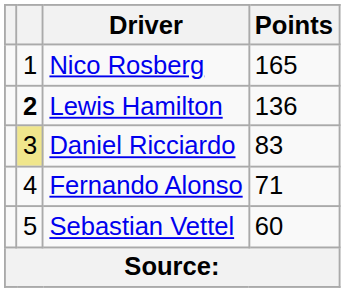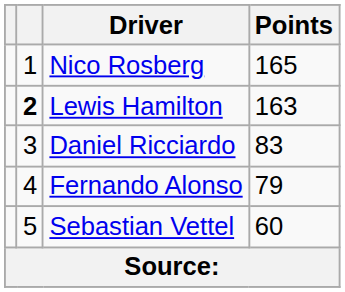Lewis Hamilton | Points: 136 -> 163
Daniel Ricciardo | column 2: khaki background -> no background
Fernando Alonso | Points: 71 -> 79
